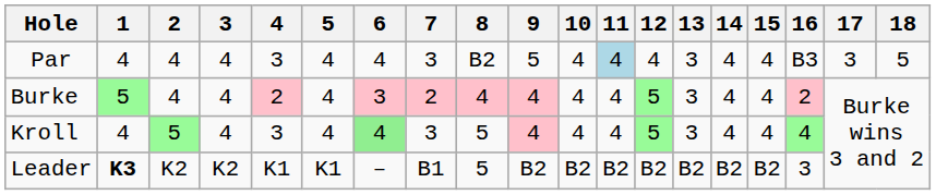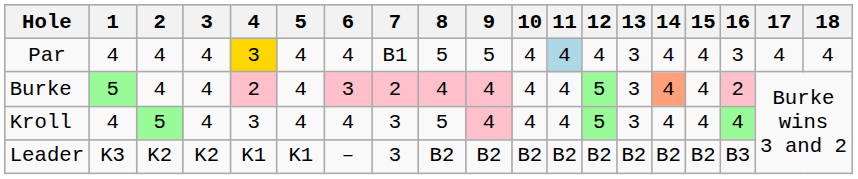Par | 4: no background -> gold background
Par | 7: 3 -> B1
Par | 8: B2 -> 5
Par | 16: B3 -> 3
Par | 17: 3 -> 4
Par | 18: 5 -> 4
Burke | 14: no background -> lightsalmon background
Kroll | 6: lightgreen background -> no background
Leader | 1: bold -> normal
Leader | 7: B1 -> 3
Leader | 8: 5 -> B2
Leader | 16: 3 -> B3
